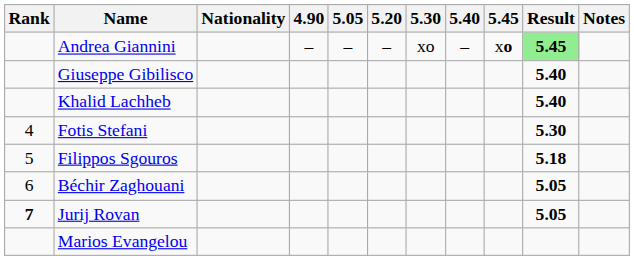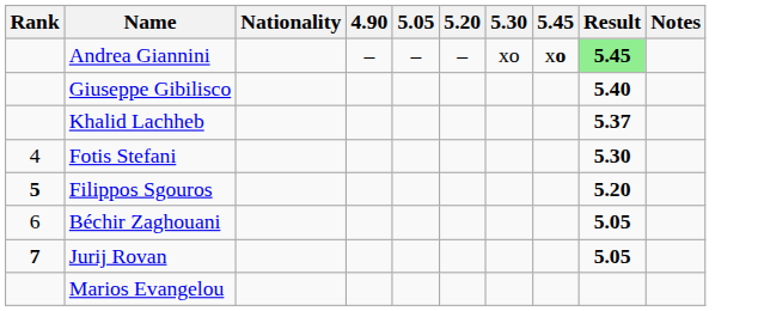- column: 5.40 | –
Khalid Lachheb | Result: 5.40 -> 5.37
Filippos Sgouros | Rank: normal -> bold
Filippos Sgouros | Result: 5.18 -> 5.20
